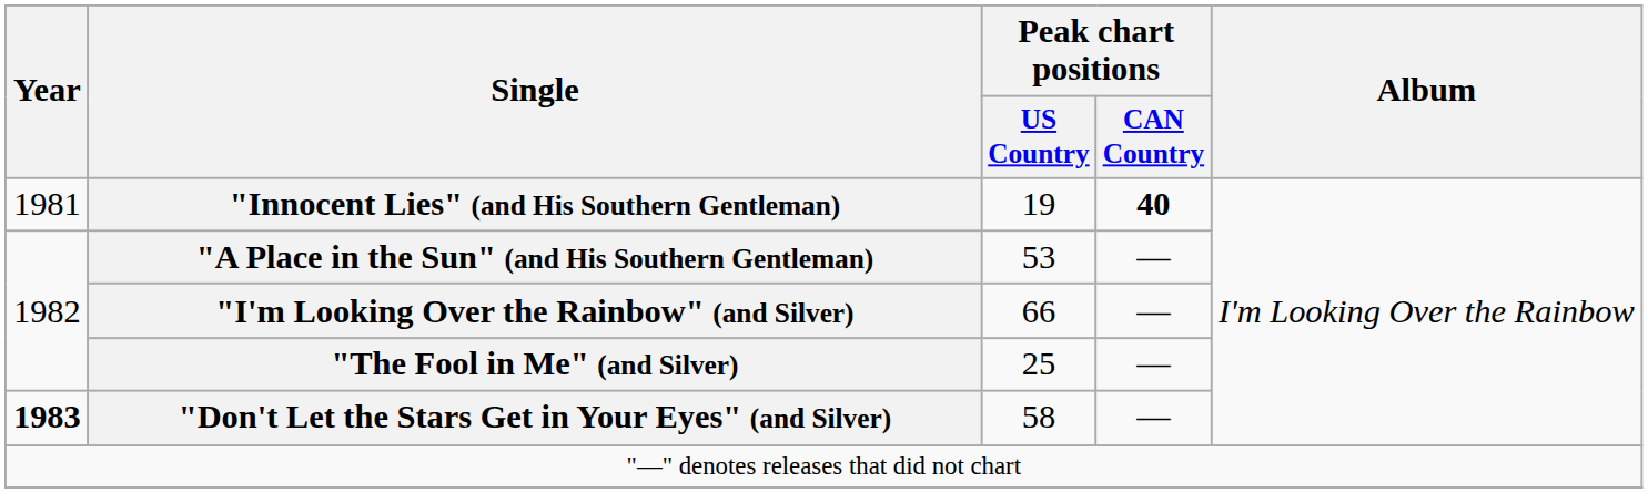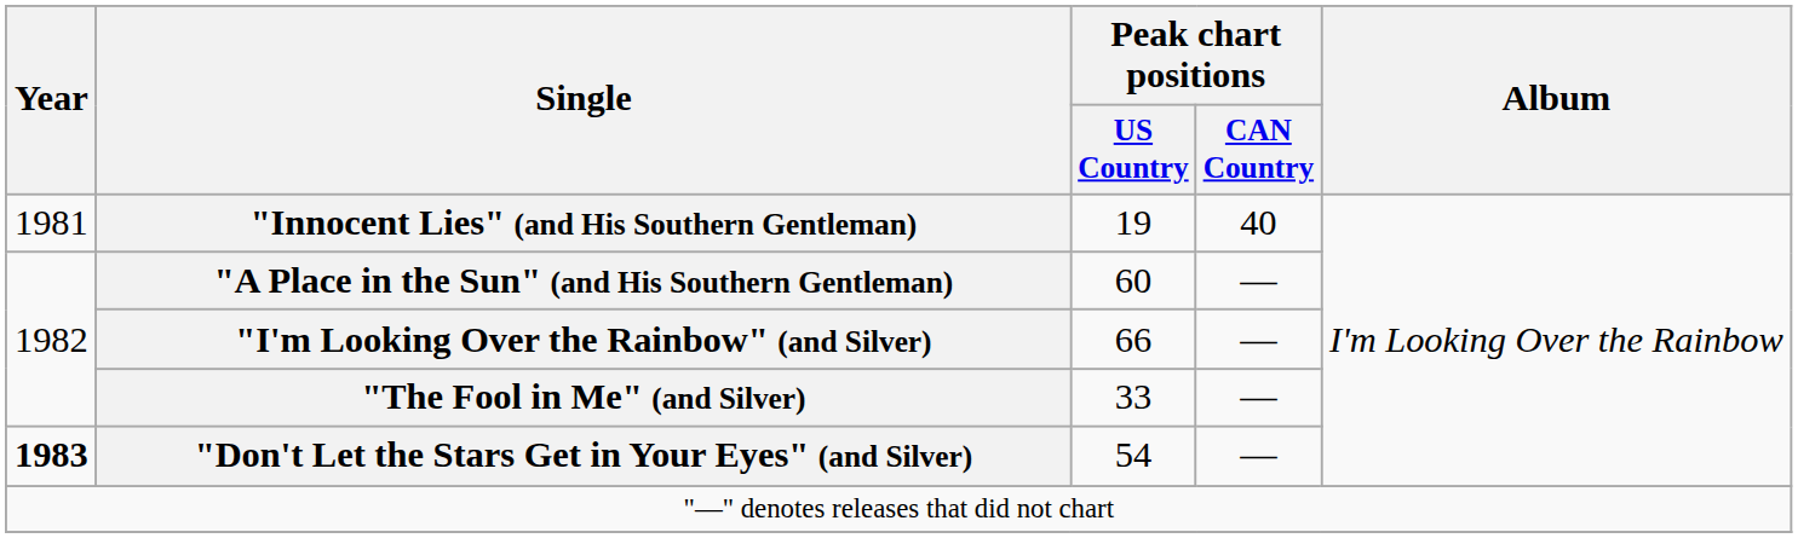"Innocent Lies" (and His Southern Gentleman) | Peak chart positions / CAN Country: bold -> normal
"A Place in the Sun" (and His Southern Gentleman) | Peak chart positions / US Country: 53 -> 60
"The Fool in Me" (and Silver) | Peak chart positions / US Country: 25 -> 33
"Don't Let the Stars Get in Your Eyes" (and Silver) | Peak chart positions / US Country: 58 -> 54
